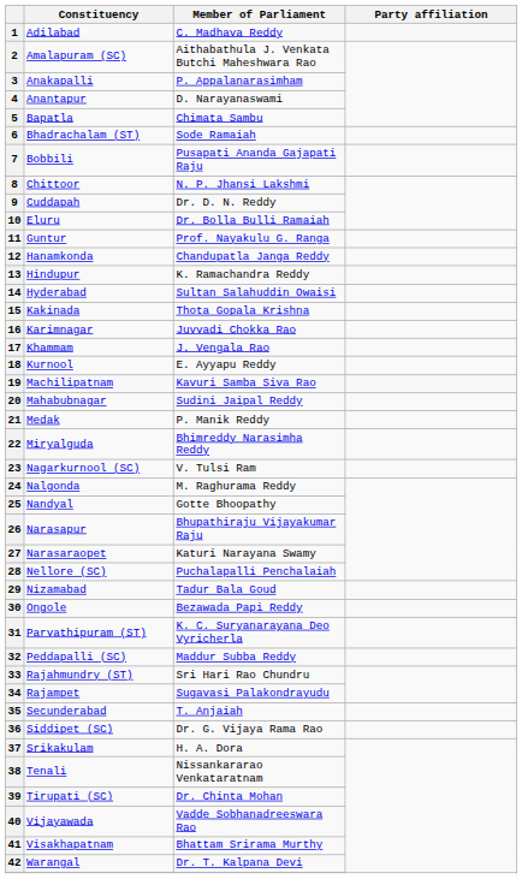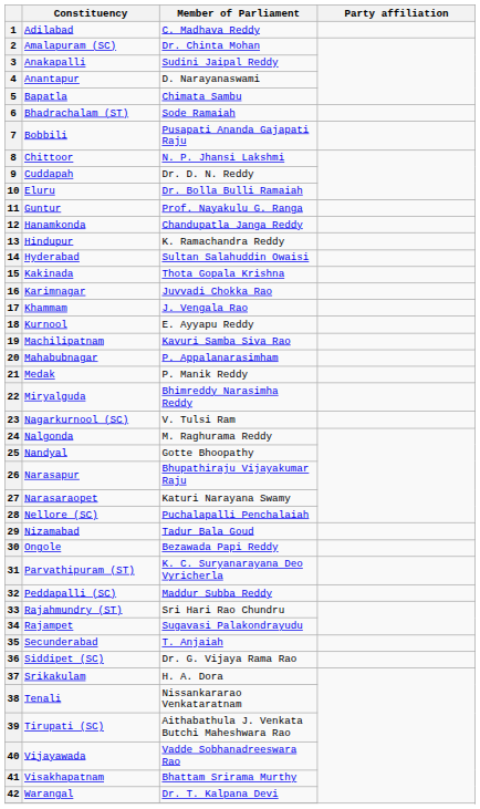2 | Member of Parliament: Aithabathula J. Venkata Butchi Maheshwara Rao -> Dr. Chinta Mohan
3 | Member of Parliament: P. Appalanarasimham -> Sudini Jaipal Reddy
20 | Member of Parliament: Sudini Jaipal Reddy -> P. Appalanarasimham
39 | Member of Parliament: Dr. Chinta Mohan -> Aithabathula J. Venkata Butchi Maheshwara Rao
